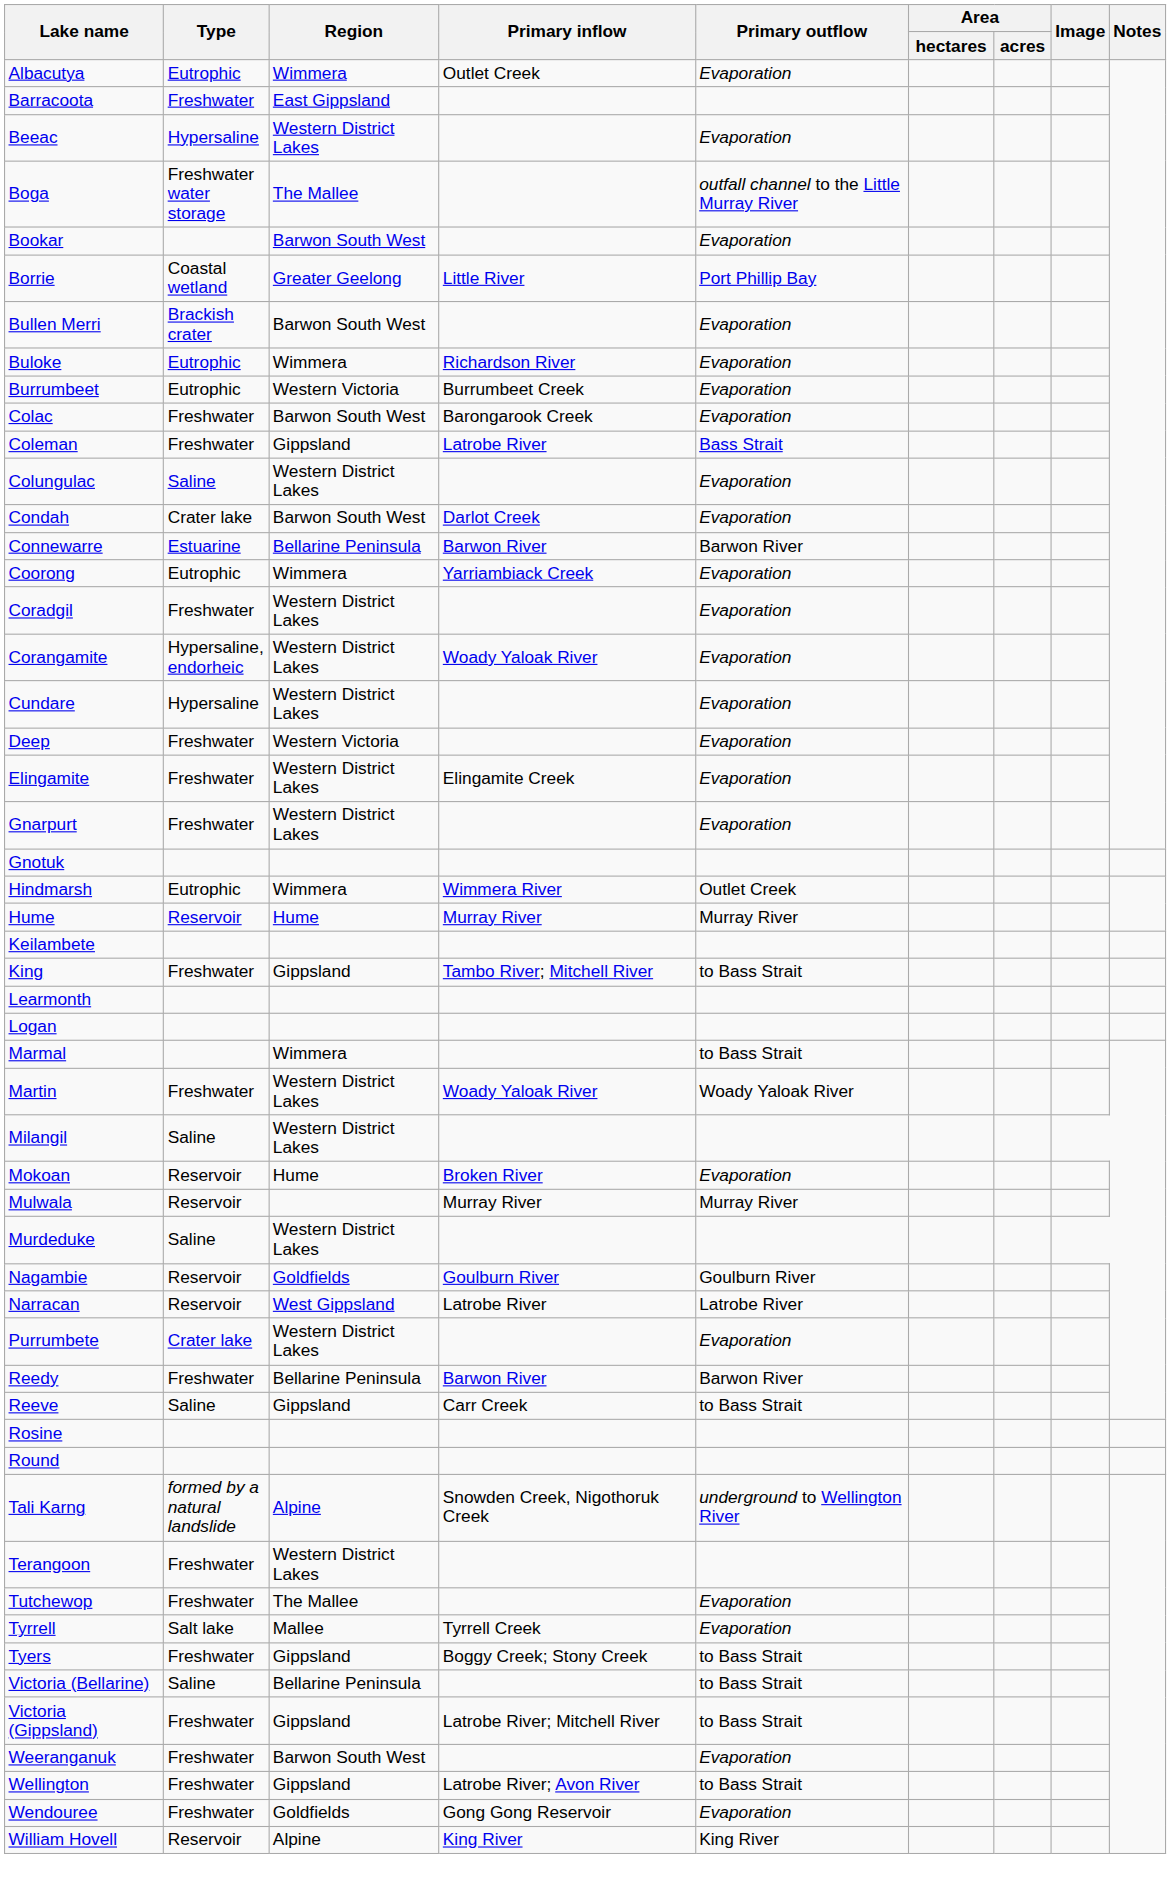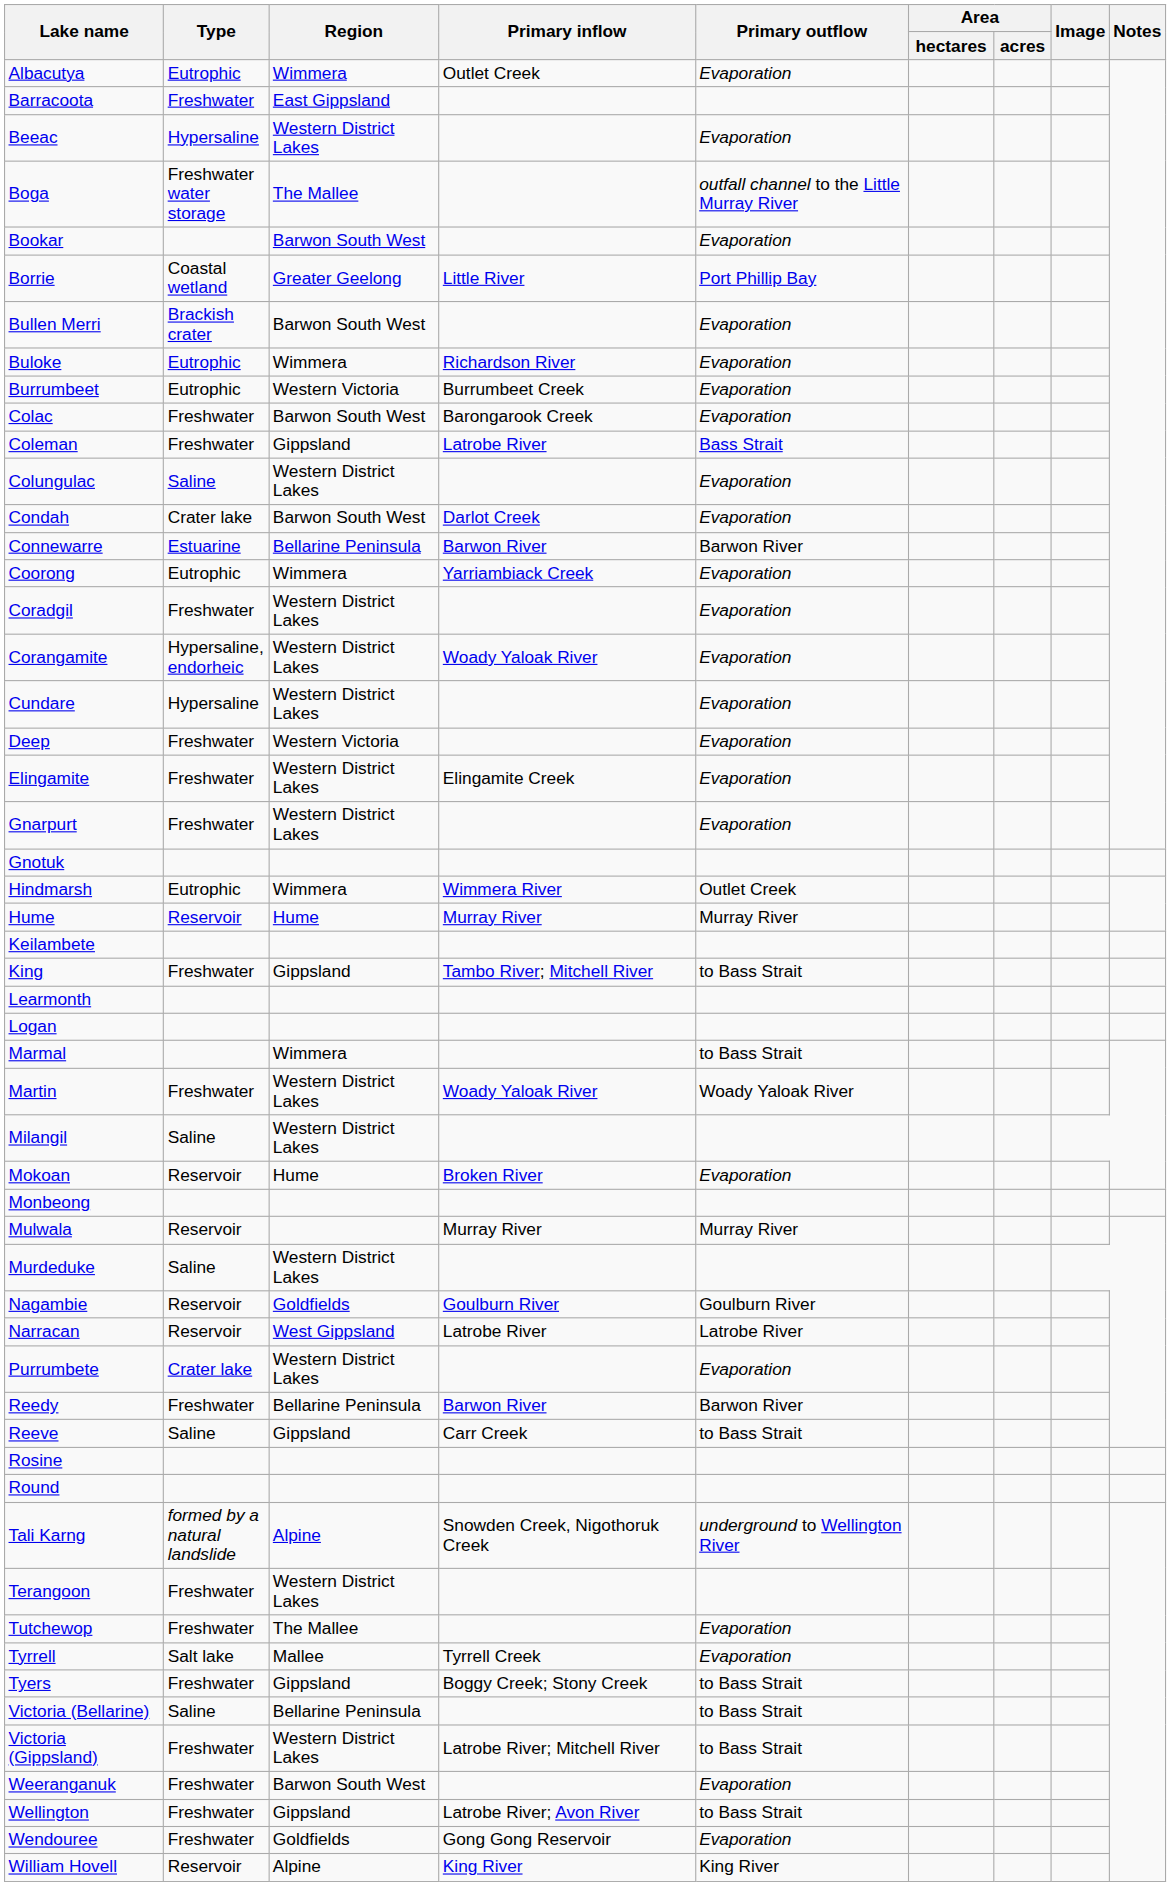+ row: Monbeong
Victoria (Gippsland) | Region: Gippsland -> Western District Lakes
